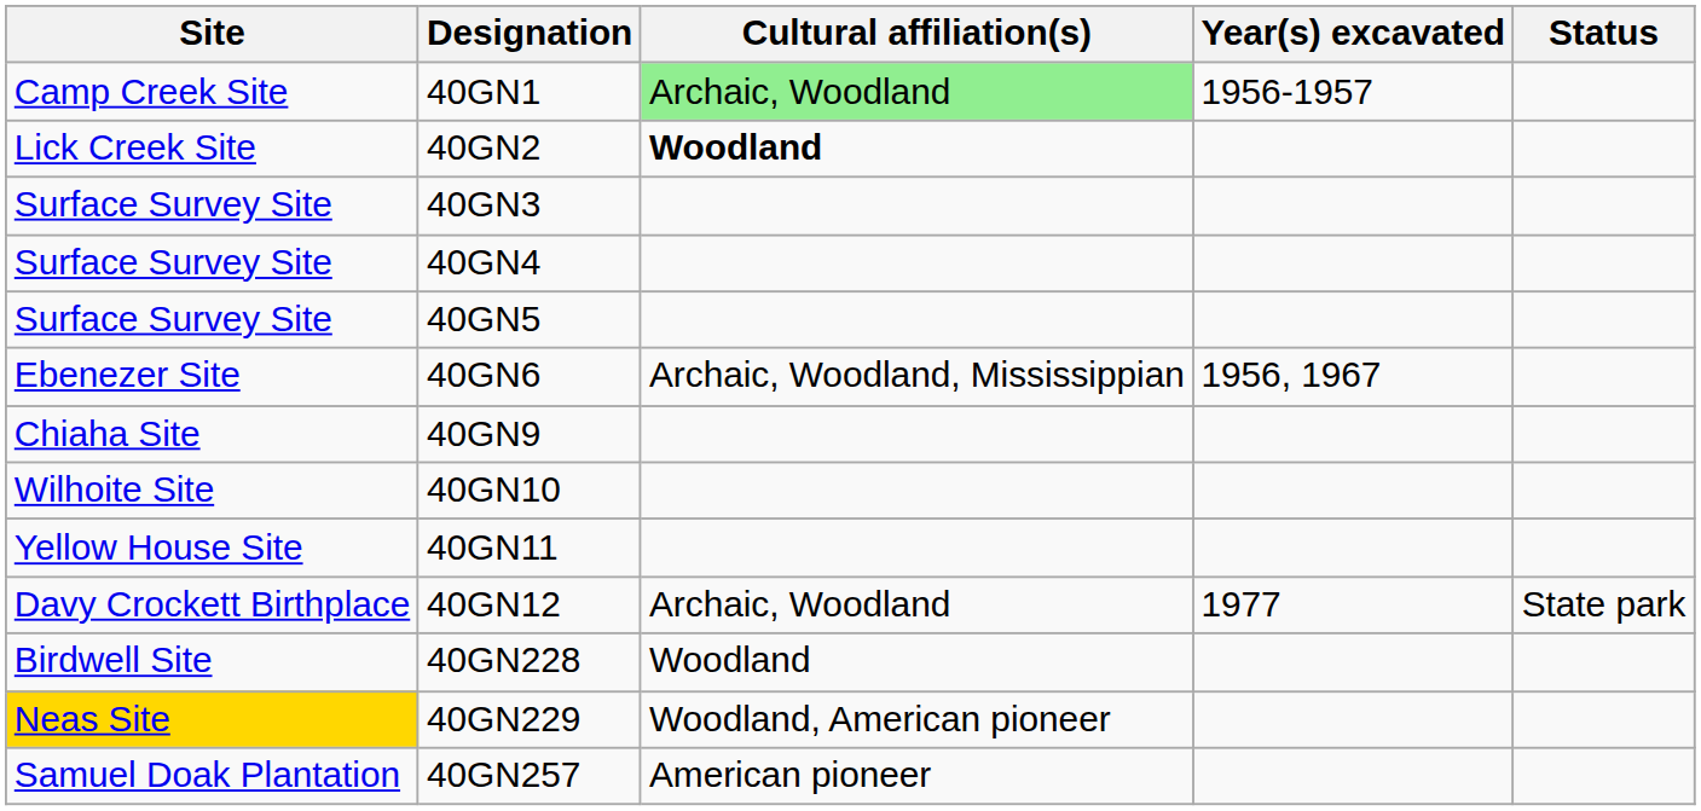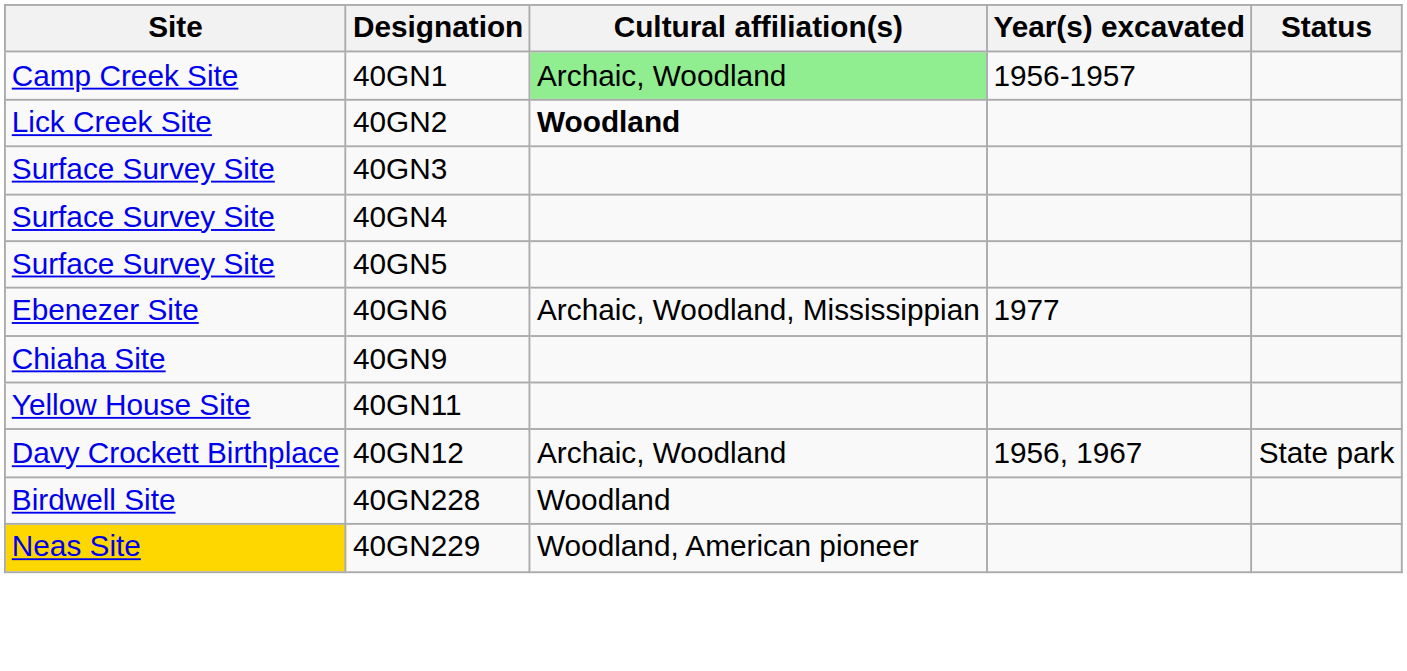40GN6 | Year(s) excavated: 1956, 1967 -> 1977
- row: Wilhoite Site | 40GN10
40GN12 | Year(s) excavated: 1977 -> 1956, 1967
- row: Samuel Doak Plantation | 40GN257 | American pioneer
